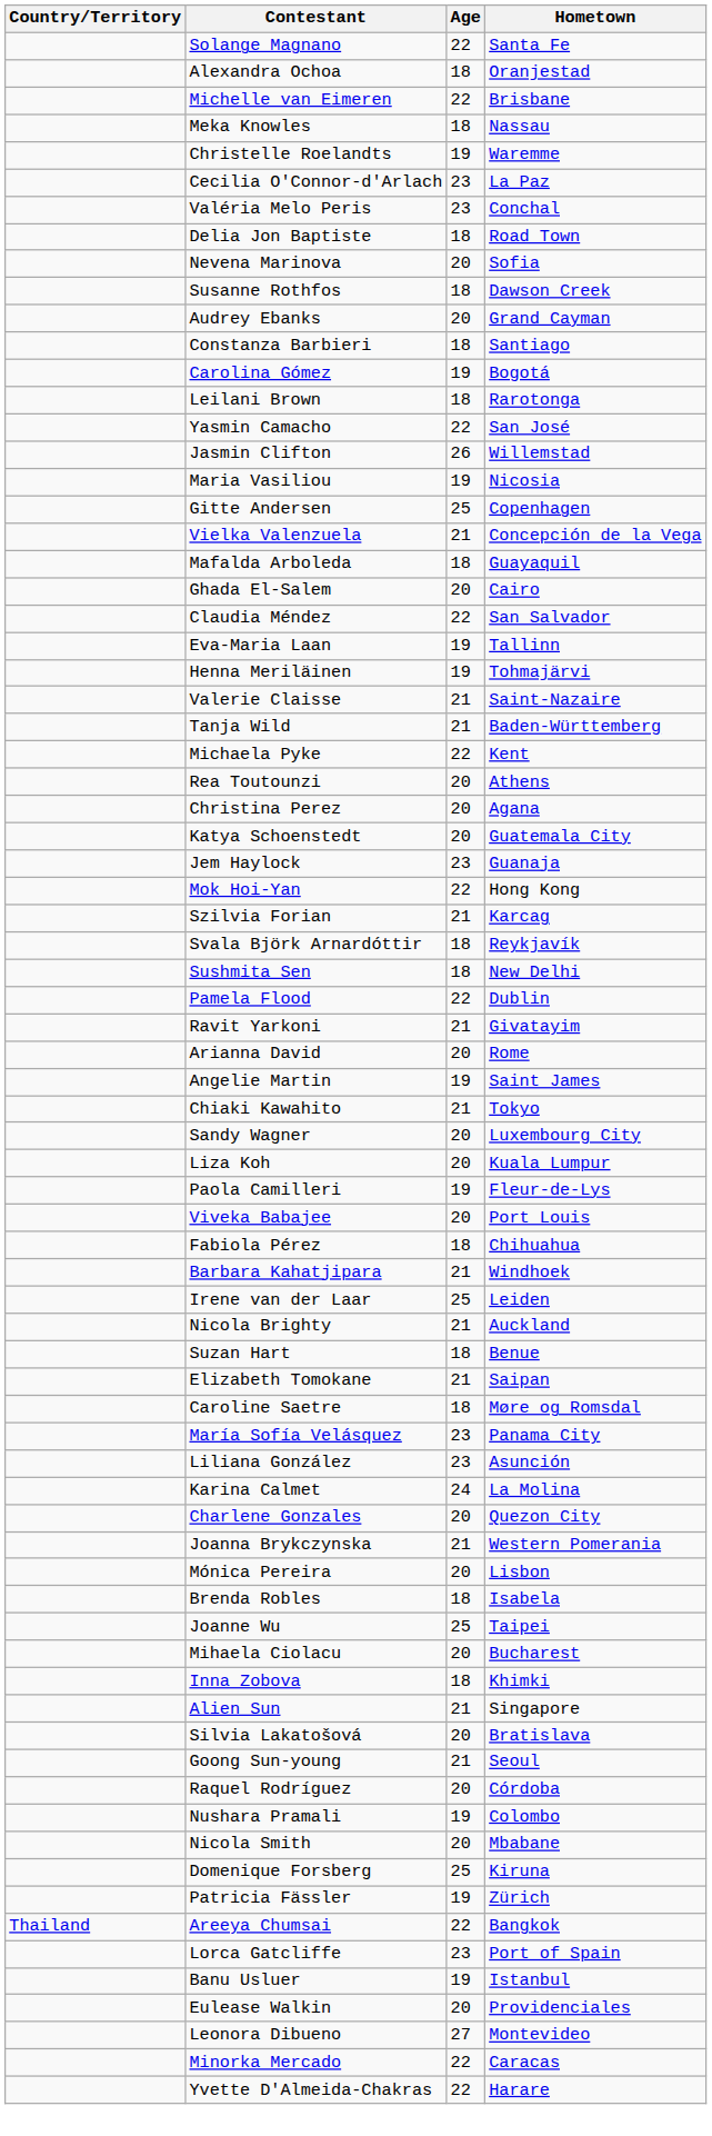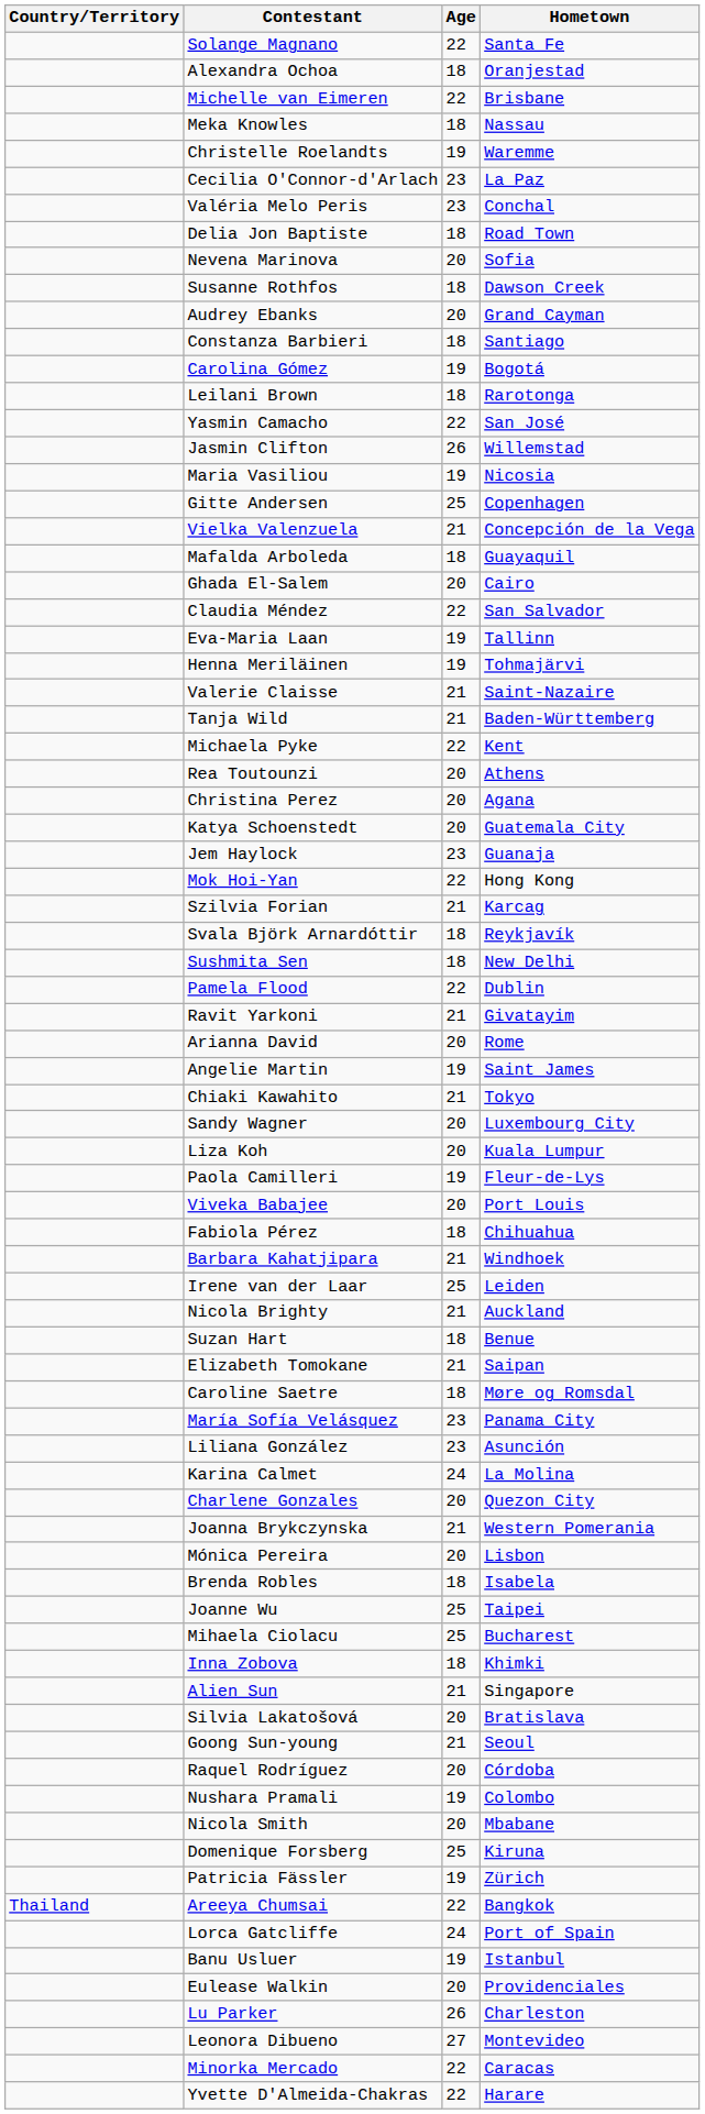Mihaela Ciolacu | Age: 20 -> 25
Lorca Gatcliffe | Age: 23 -> 24
+ row: Lu Parker | 26 | Charleston
